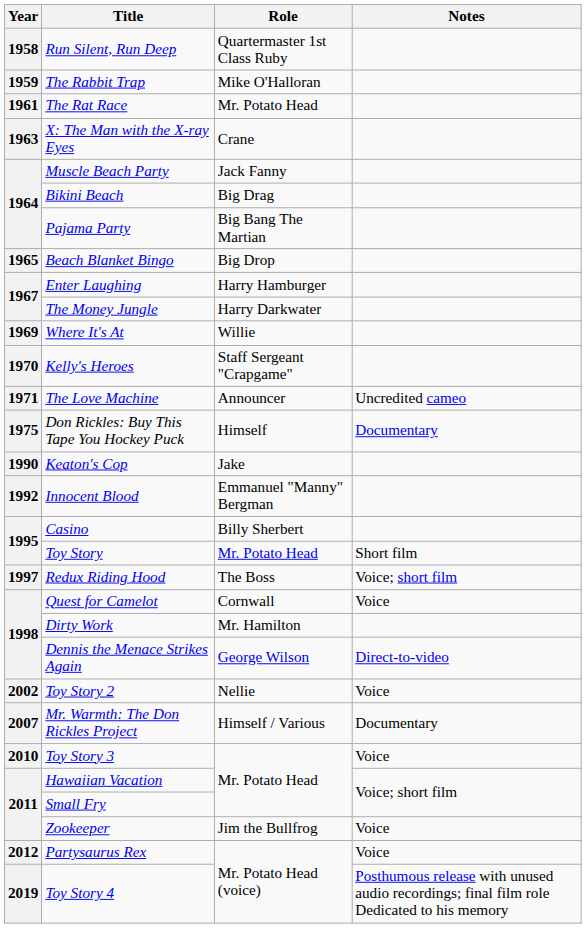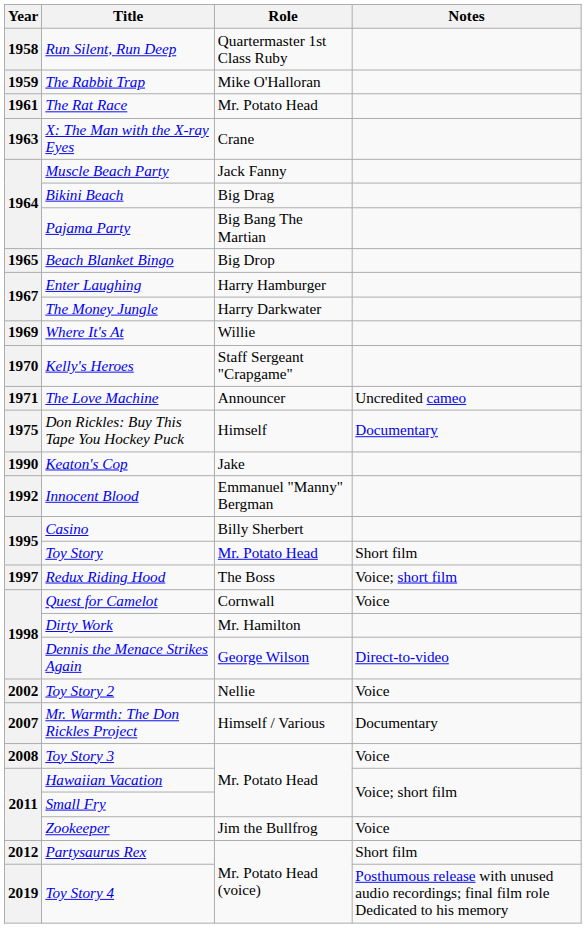Toy Story 3 | Year: 2010 -> 2008
Partysaurus Rex | Notes: Voice -> Short film
